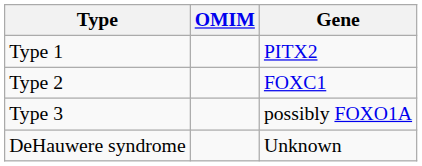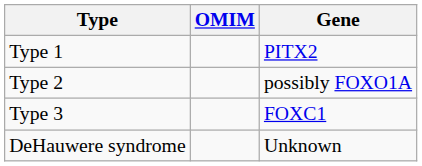Type 2 | Gene: FOXC1 -> possibly FOXO1A
Type 3 | Gene: possibly FOXO1A -> FOXC1
